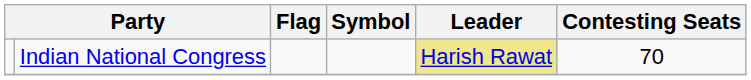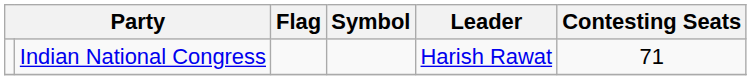Indian National Congress | Leader: khaki background -> no background
Indian National Congress | Contesting Seats: 70 -> 71
